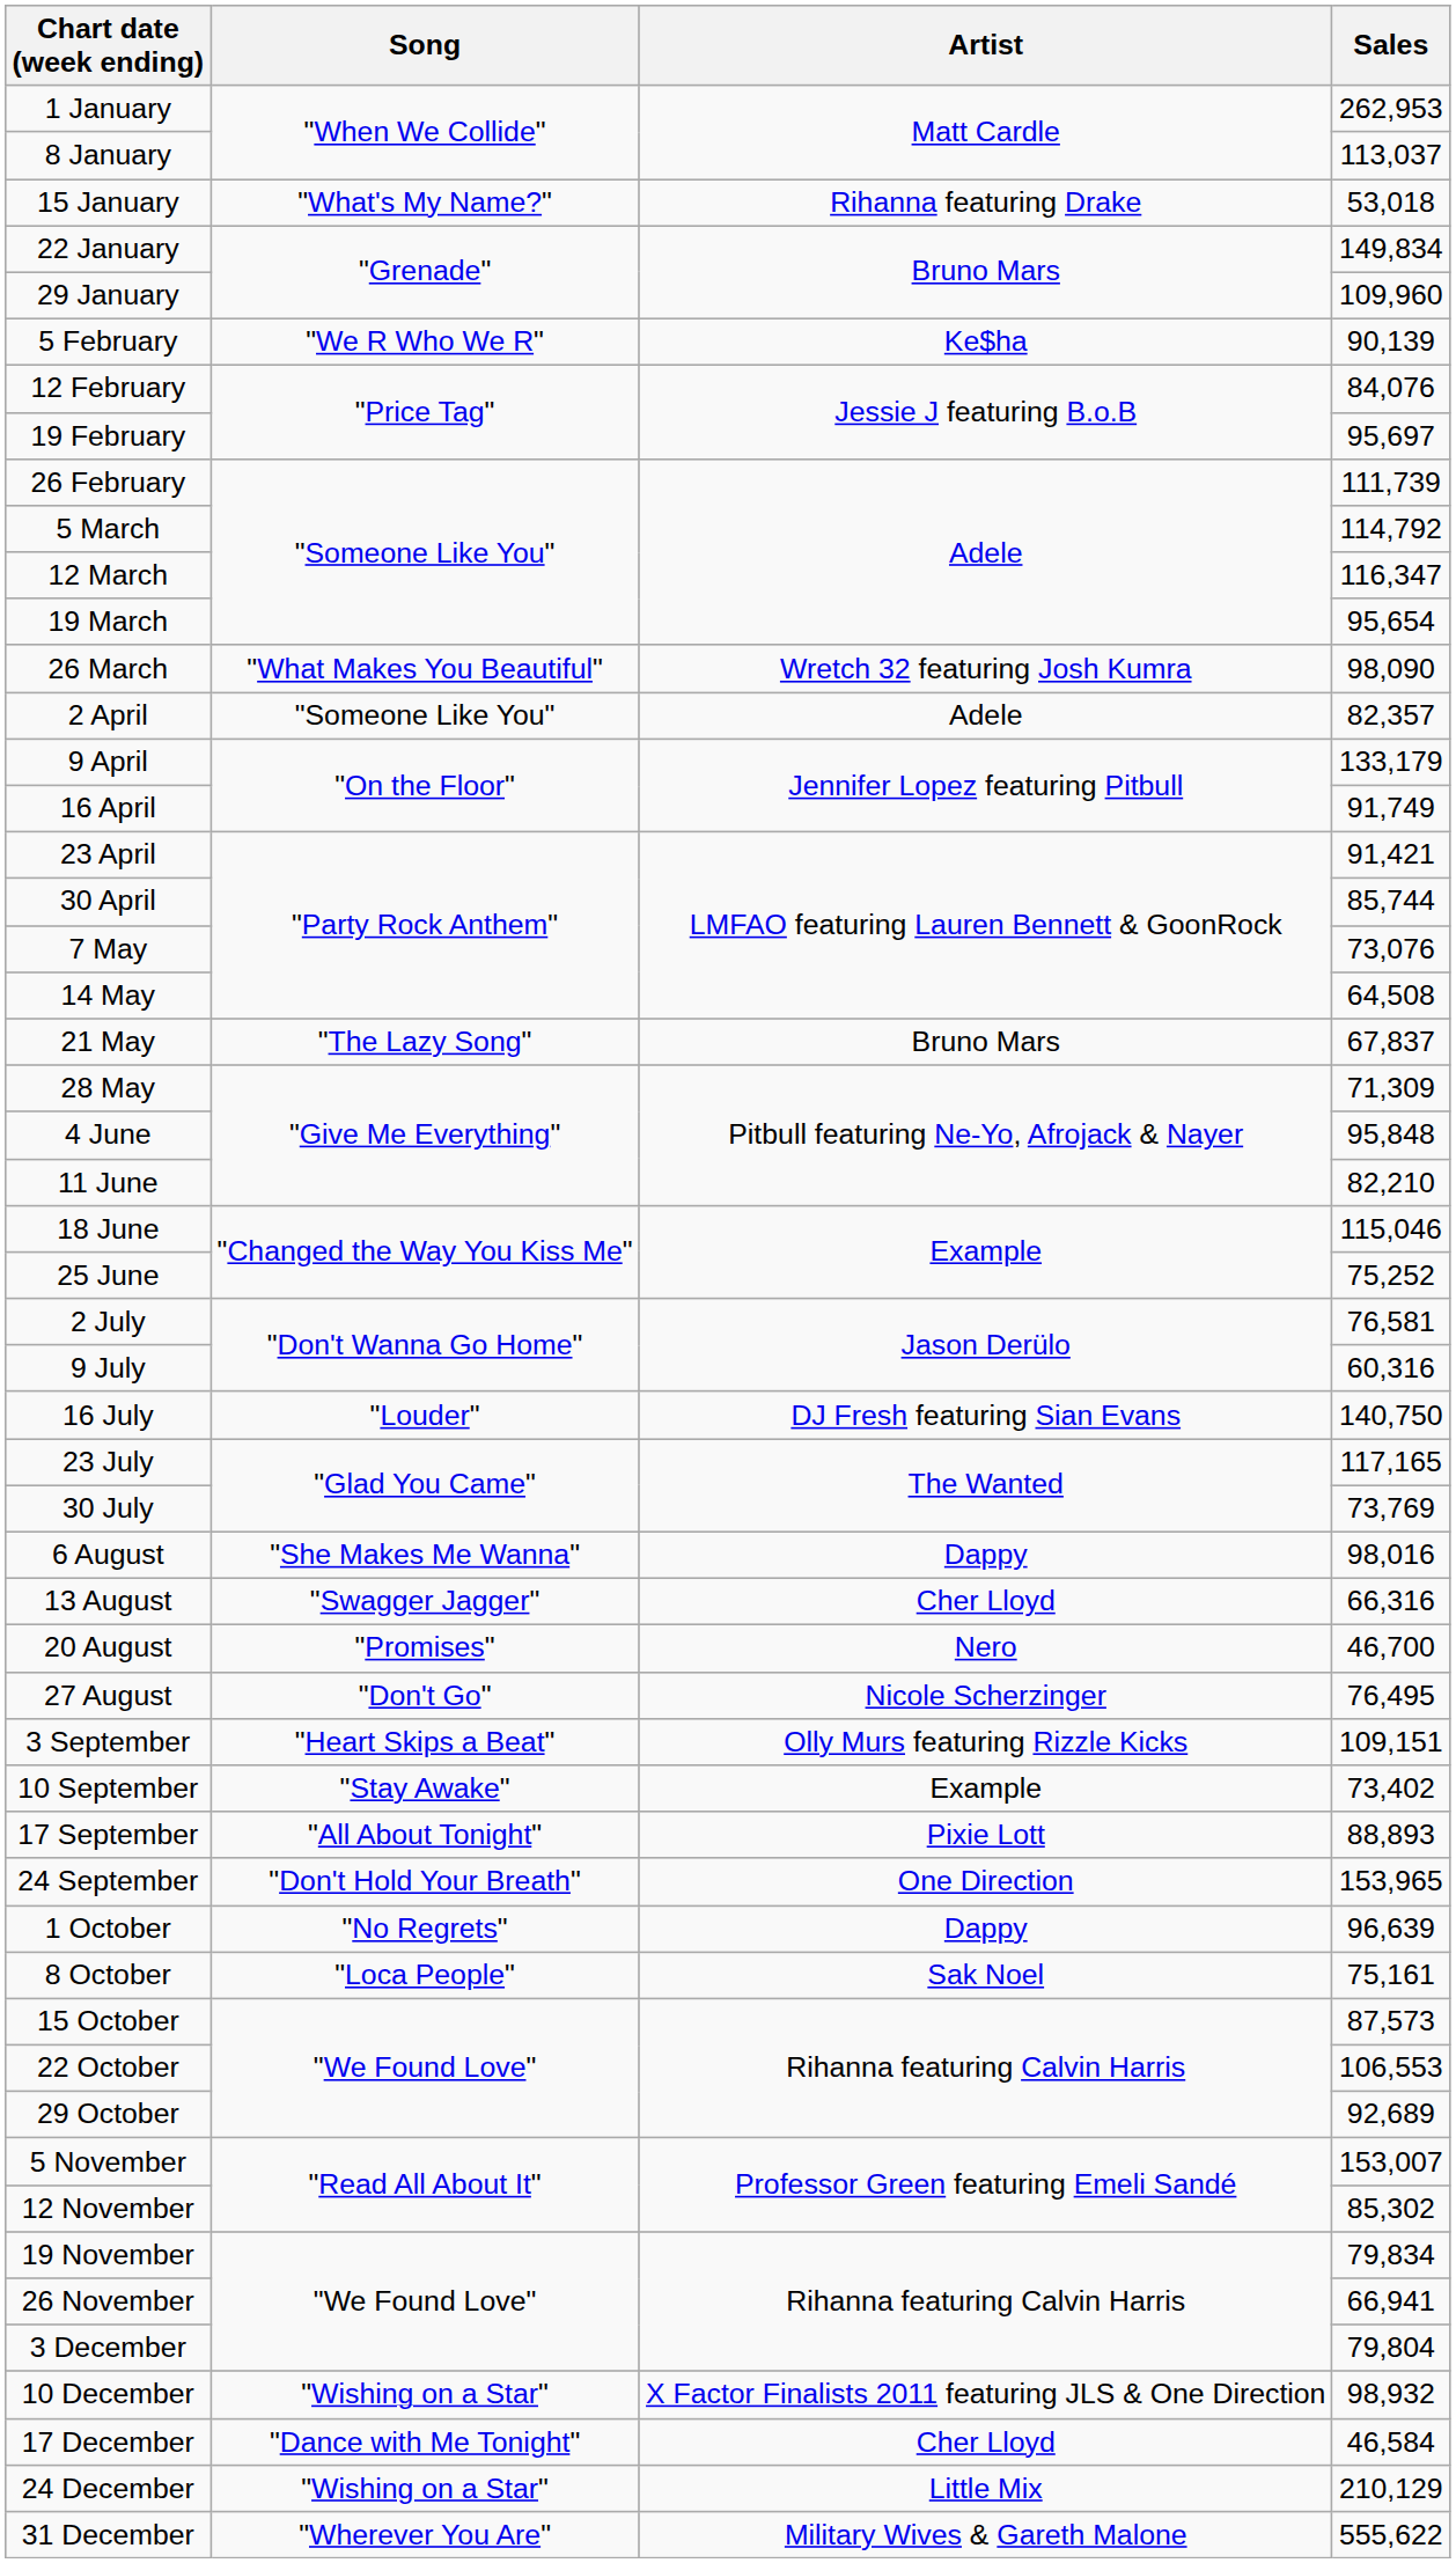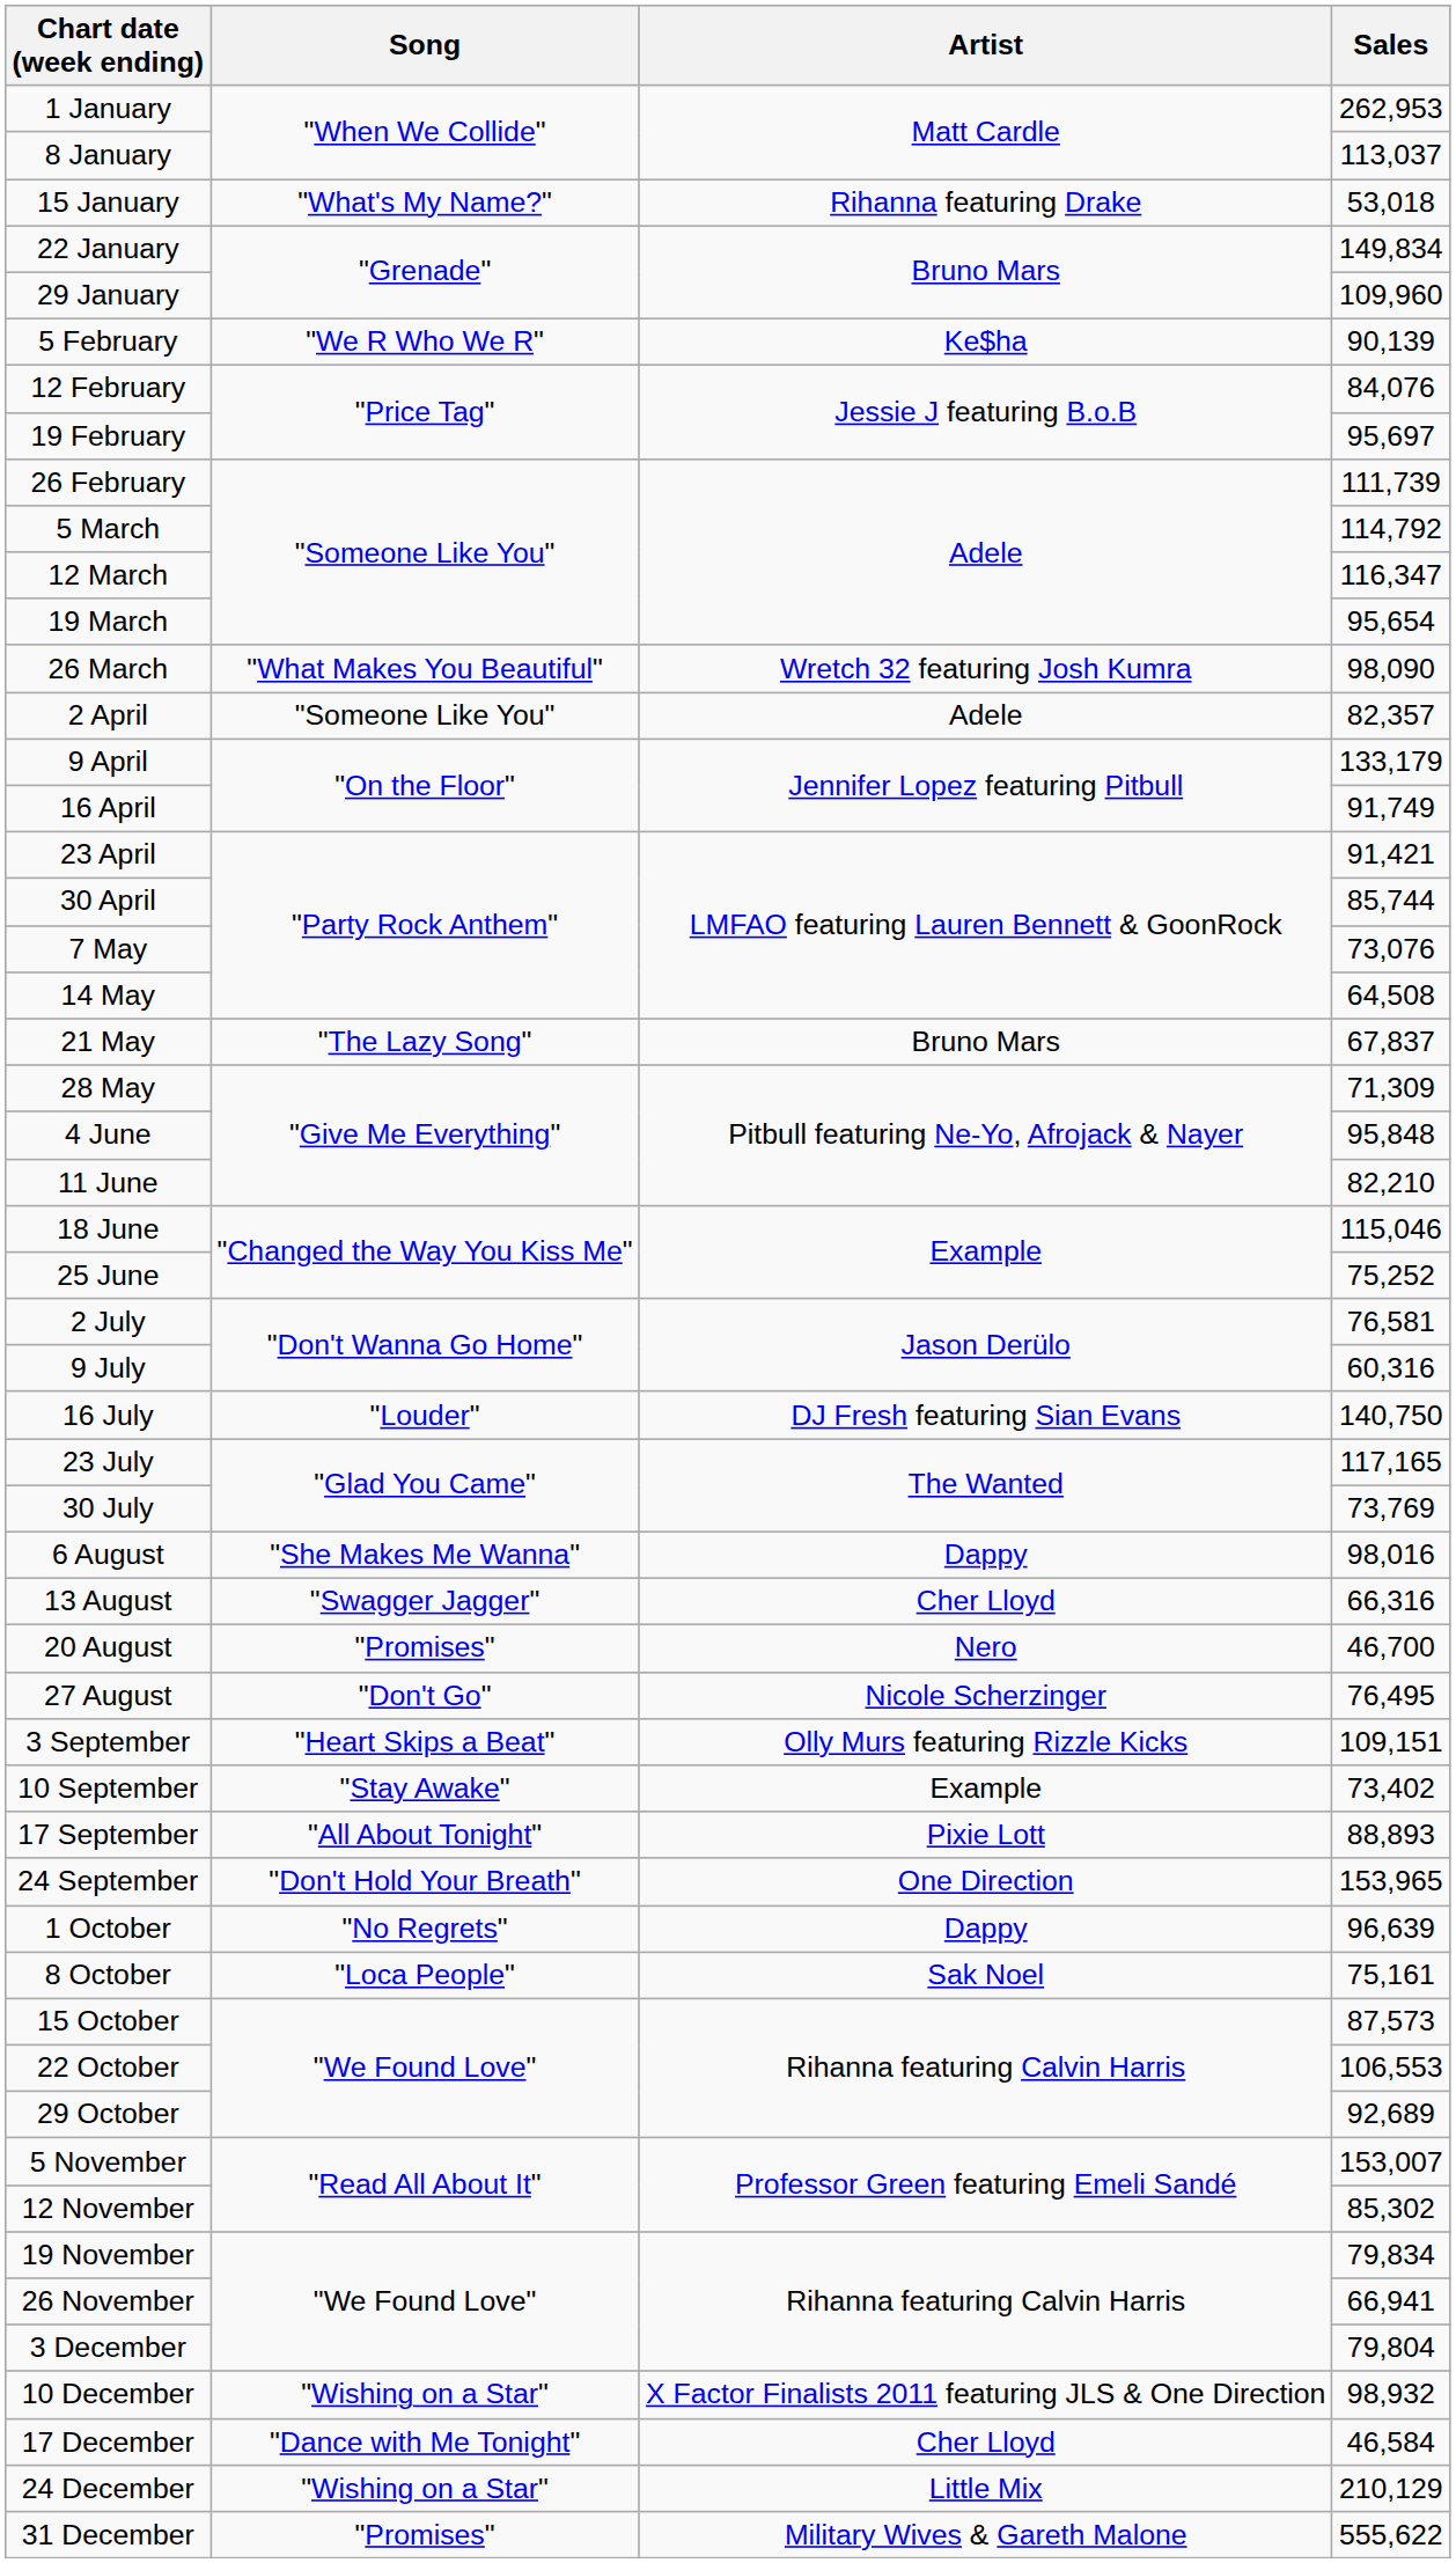31 December | Song: "Wherever You Are" -> "Promises"
